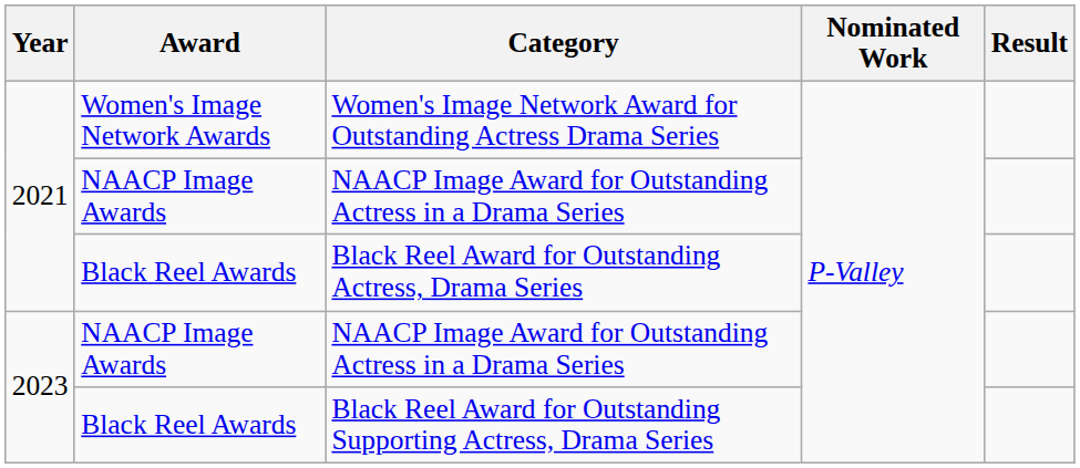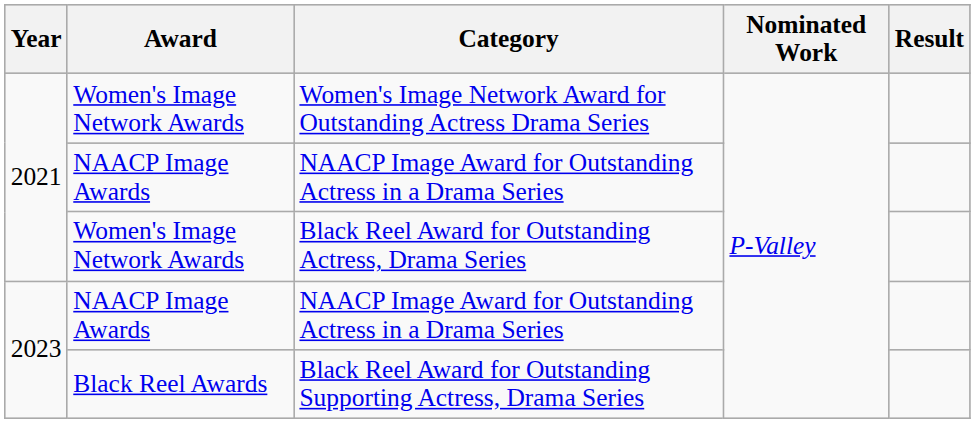Black Reel Award for Outstanding Actress, Drama Series | Award: Black Reel Awards -> Women's Image Network Awards
